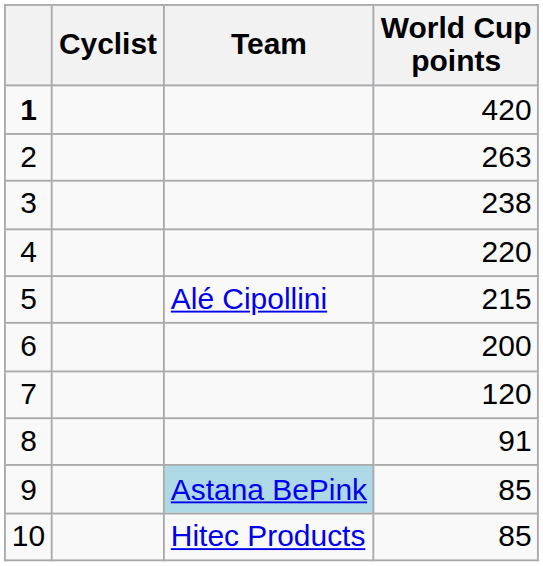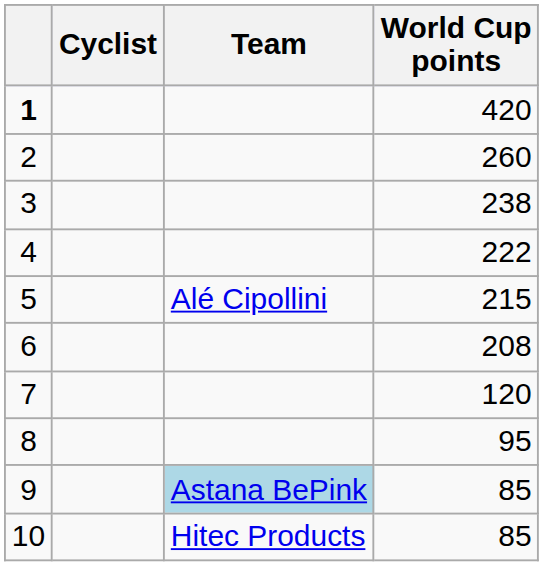2 | World Cup points: 263 -> 260
4 | World Cup points: 220 -> 222
6 | World Cup points: 200 -> 208
8 | World Cup points: 91 -> 95
